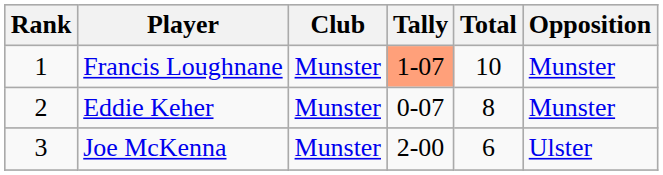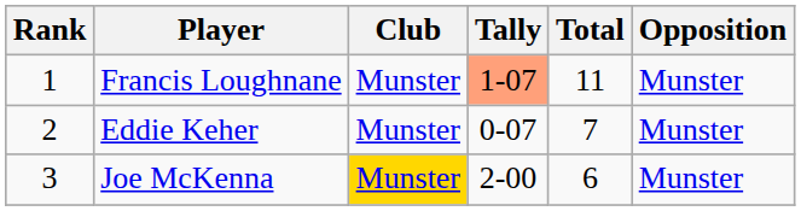Francis Loughnane | Total: 10 -> 11
Eddie Keher | Total: 8 -> 7
Joe McKenna | Club: no background -> gold background
Joe McKenna | Opposition: Ulster -> Munster
